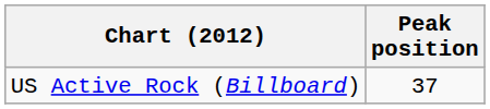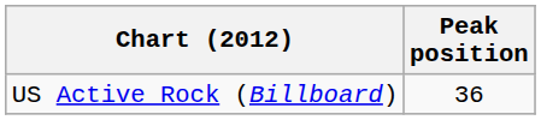US Active Rock (Billboard) | Peak position: 37 -> 36
